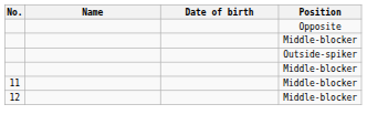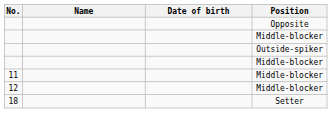+ row: 18 | Setter
